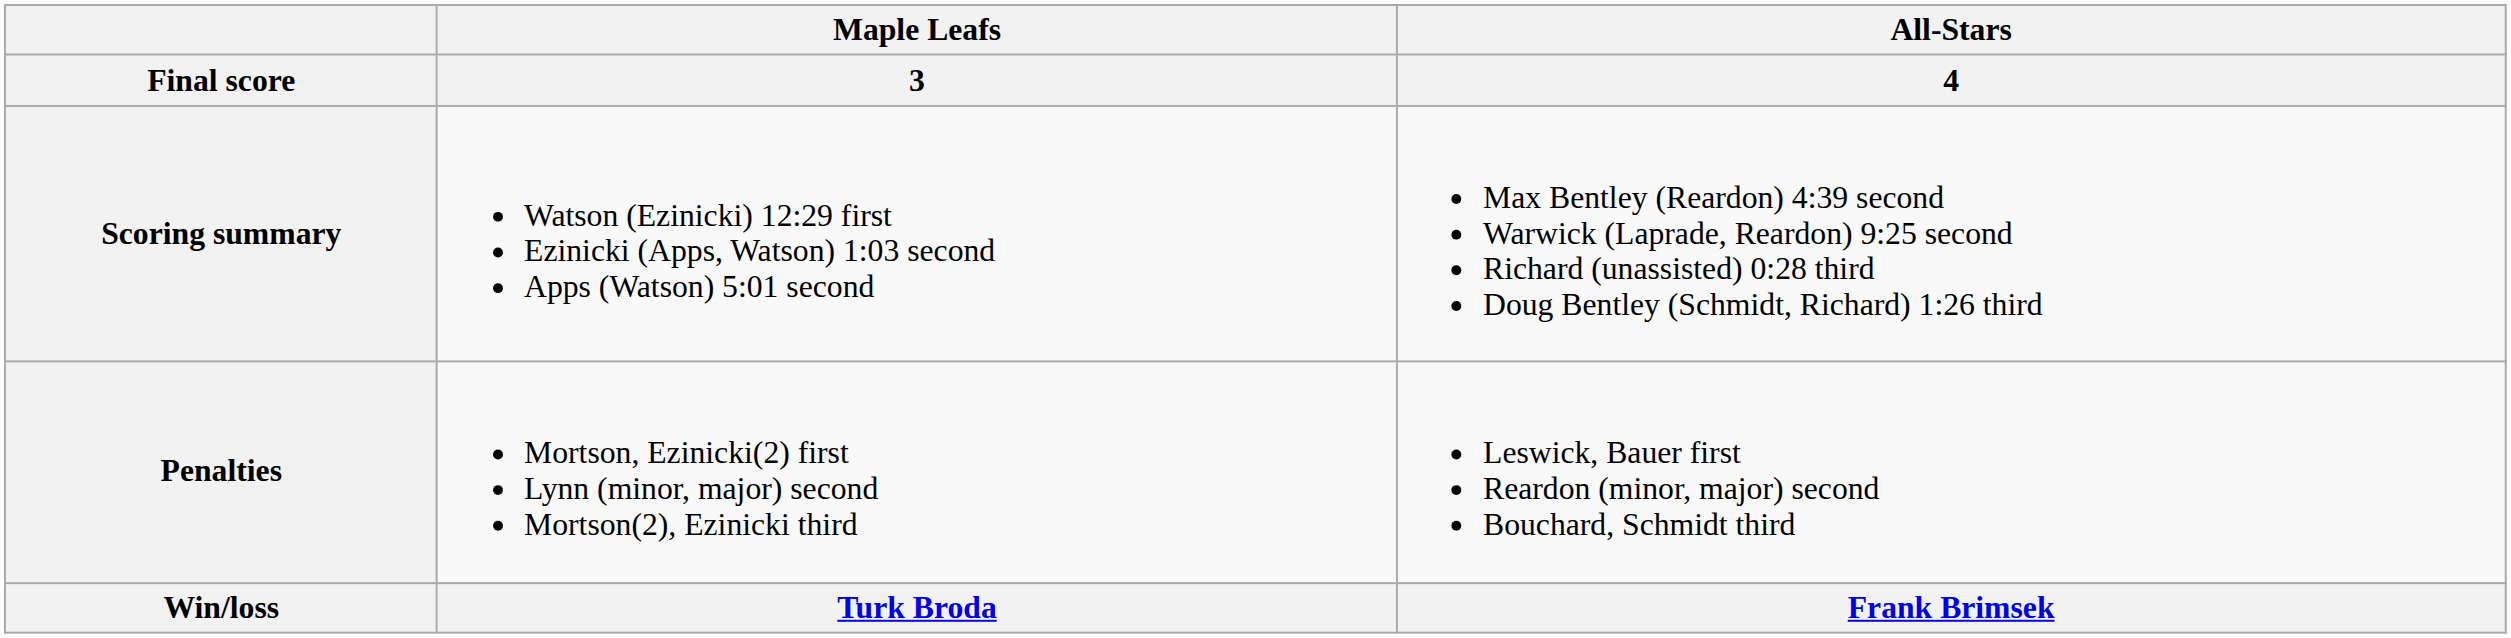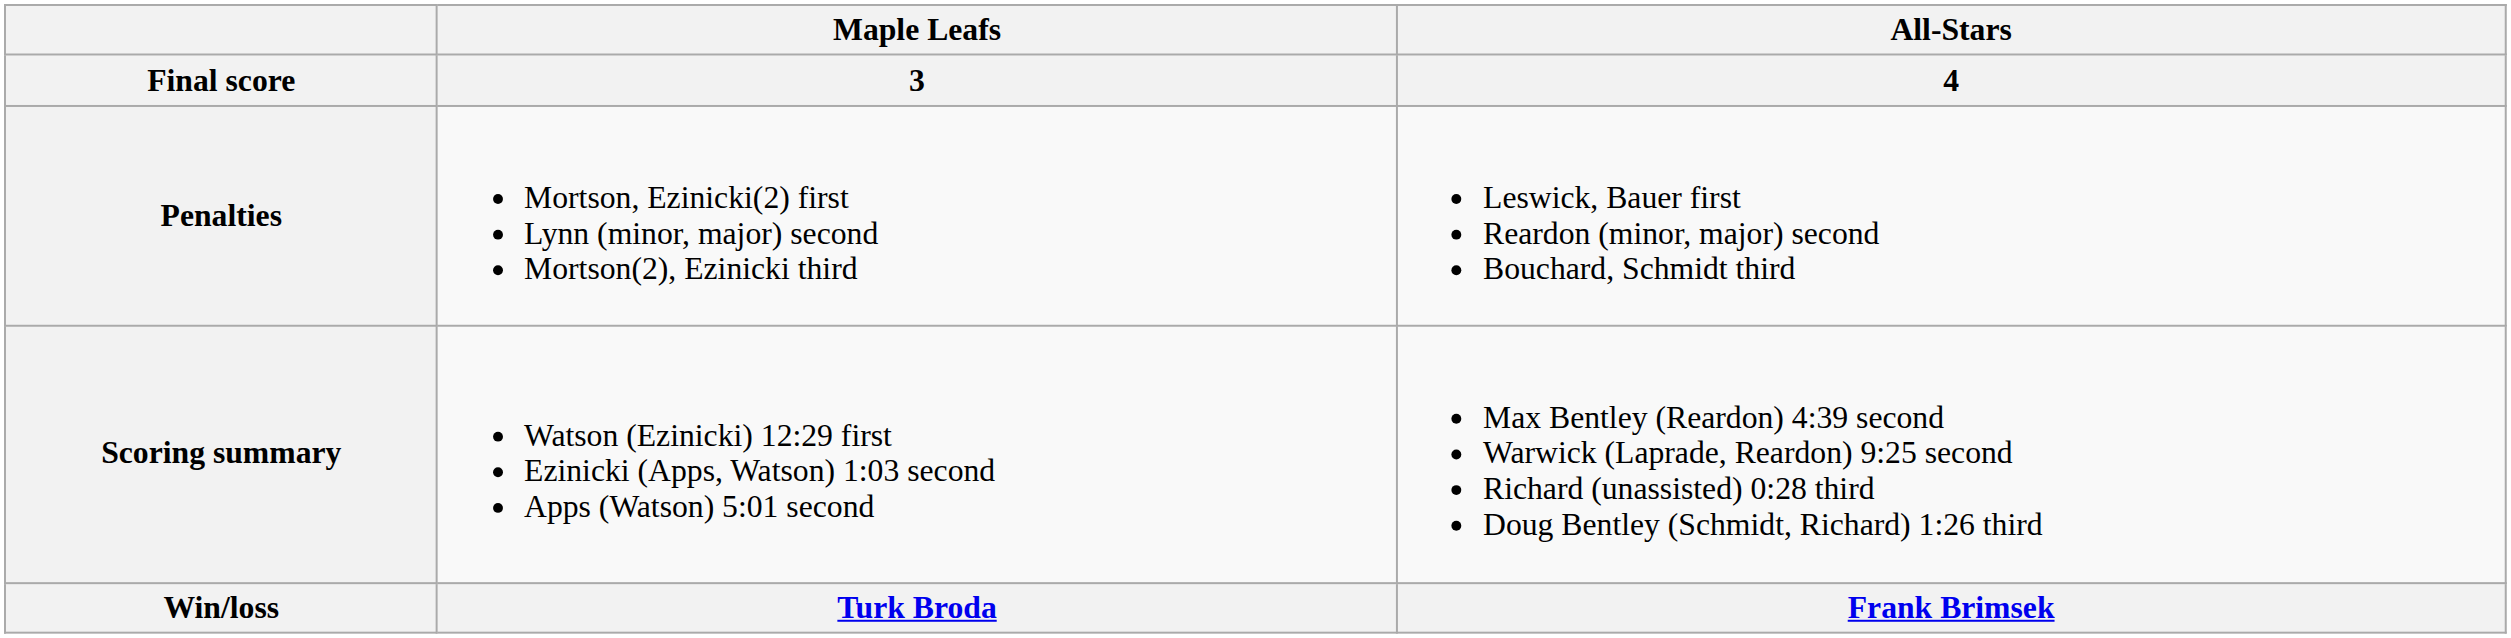rows swapped: Scoring summary <-> Penalties
